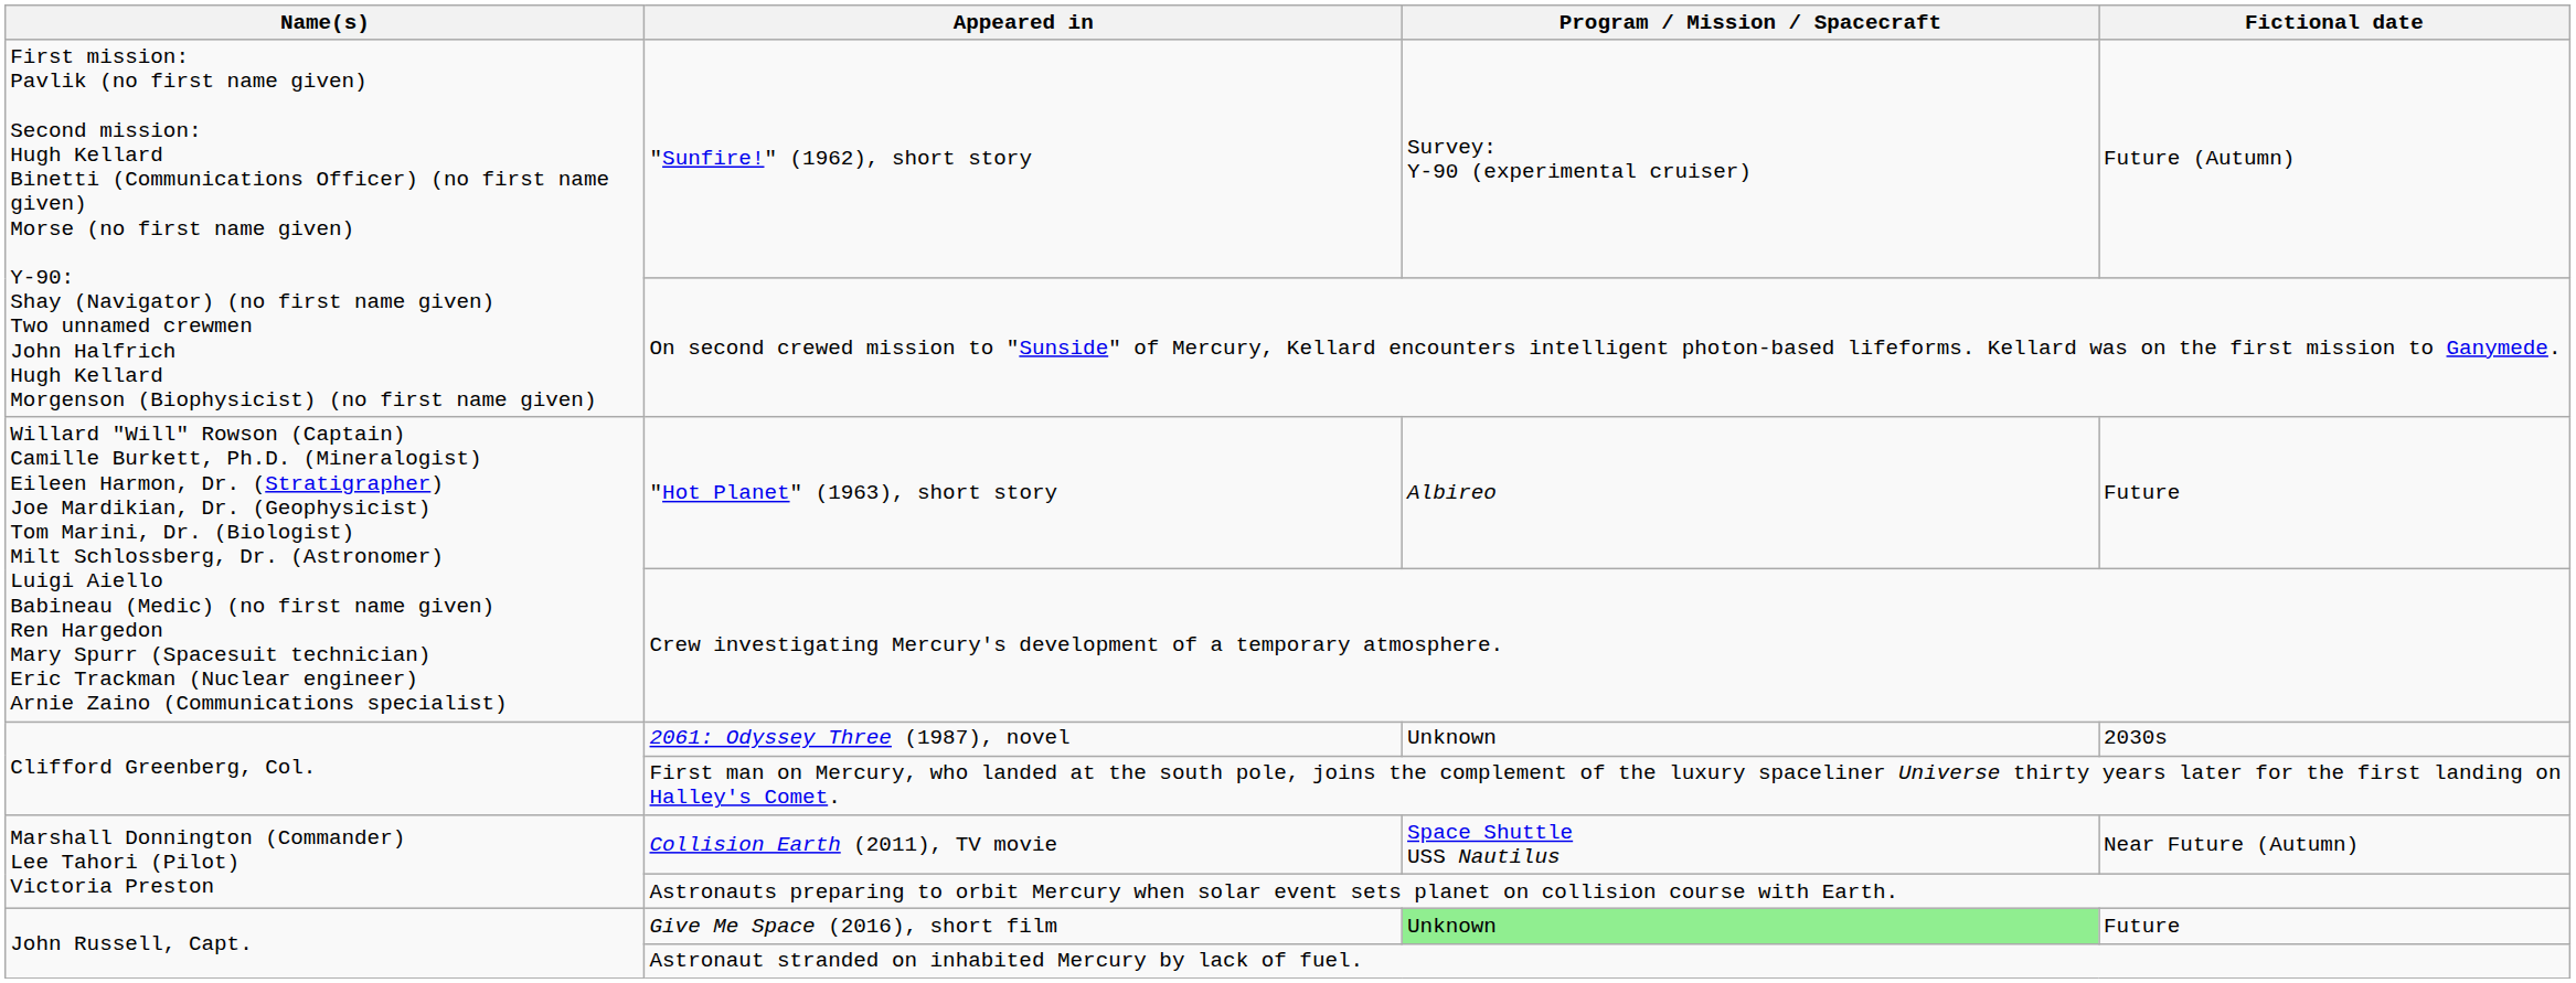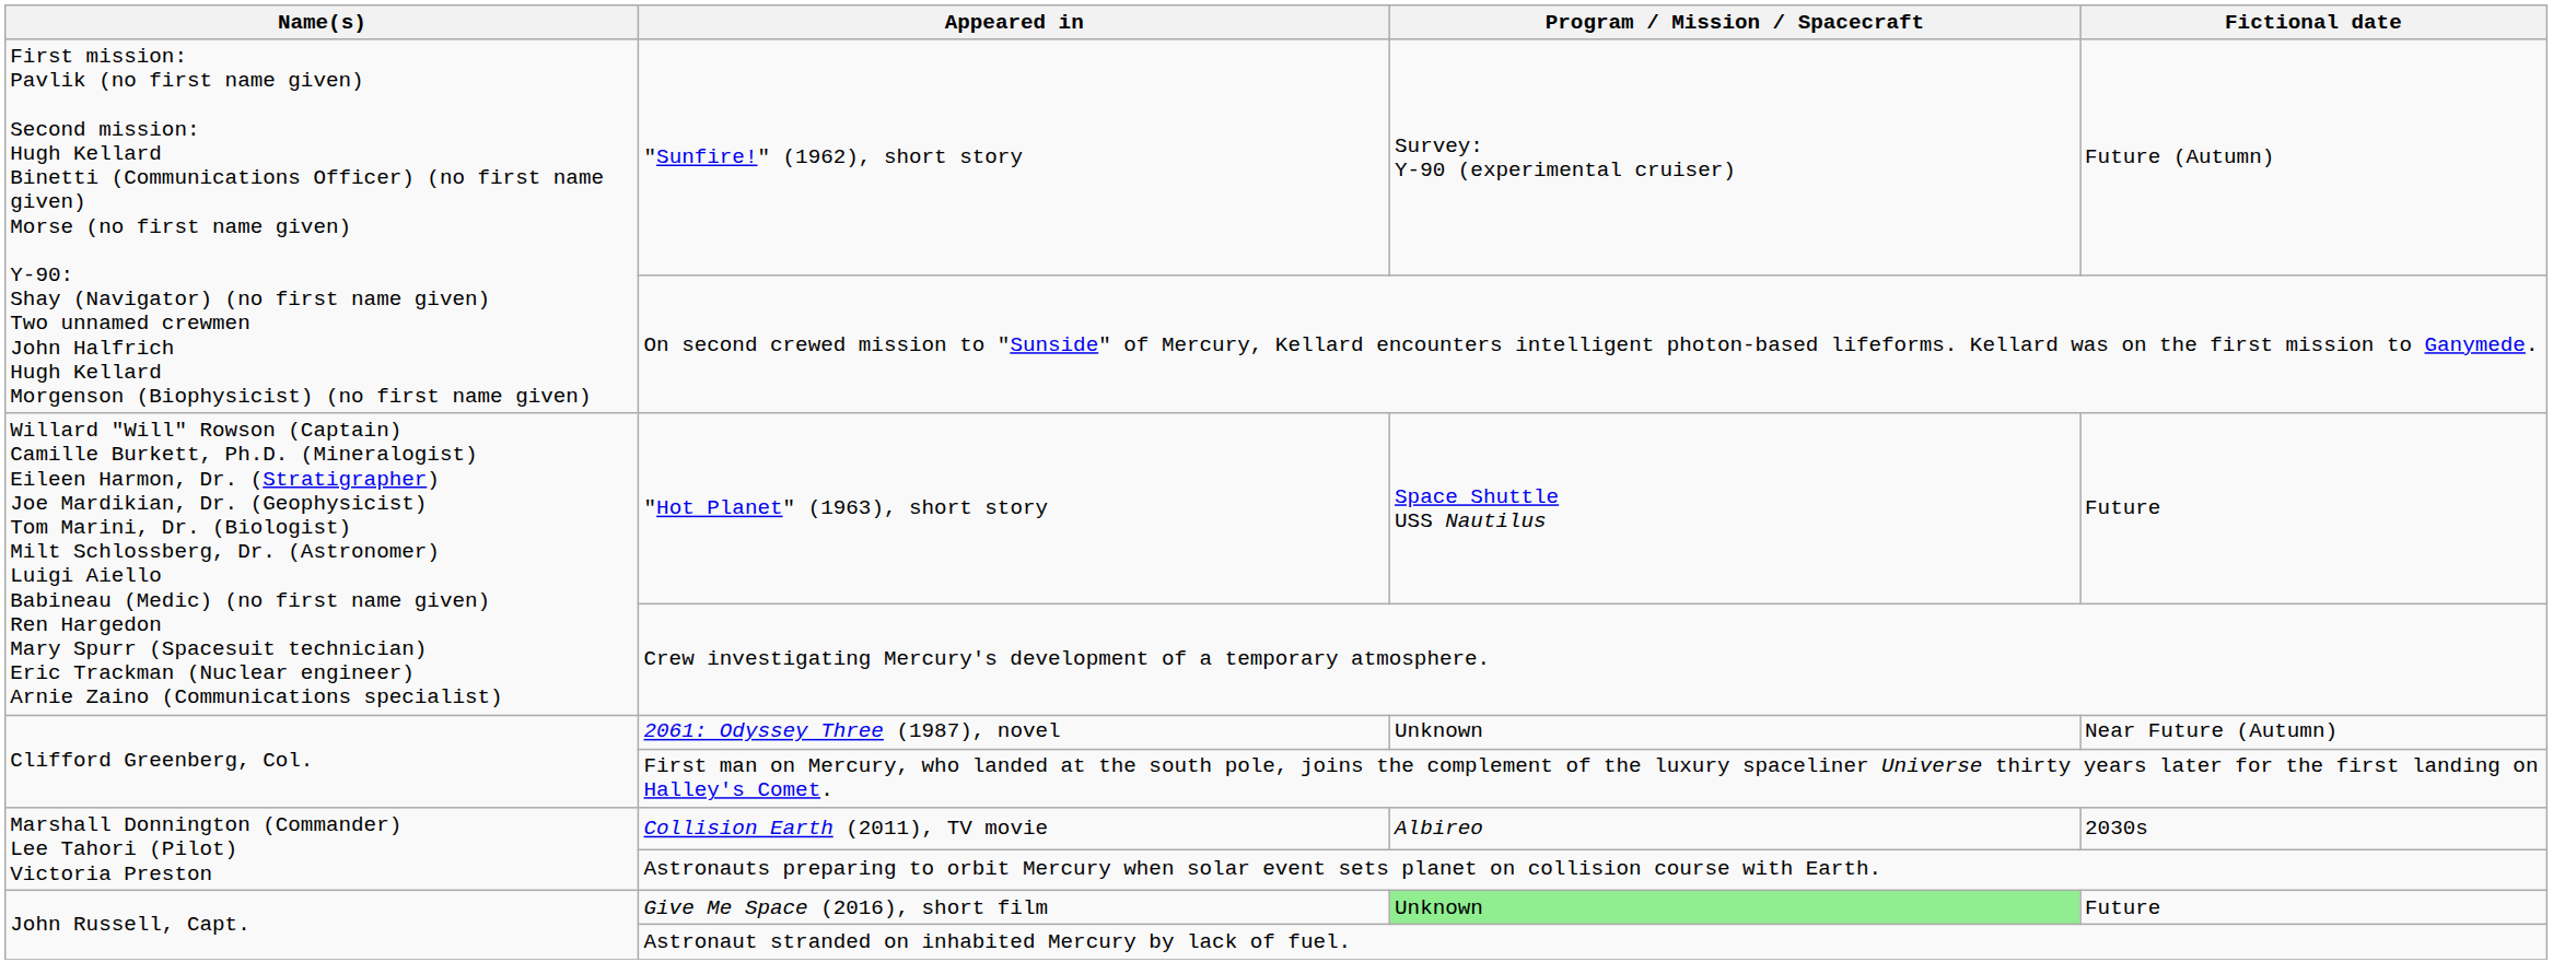"Hot Planet" (1963), short story | Program / Mission / Spacecraft: Albireo -> Space Shuttle USS Nautilus
2061: Odyssey Three (1987), novel | Fictional date: 2030s -> Near Future (Autumn)
Collision Earth (2011), TV movie | Program / Mission / Spacecraft: Space Shuttle USS Nautilus -> Albireo
Collision Earth (2011), TV movie | Fictional date: Near Future (Autumn) -> 2030s
